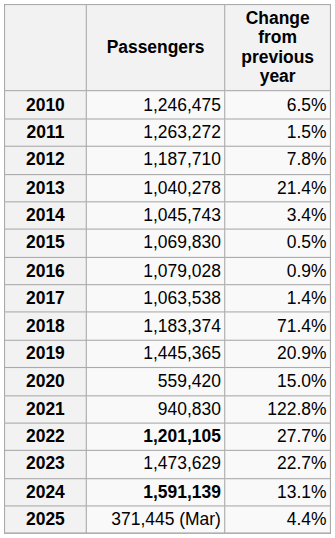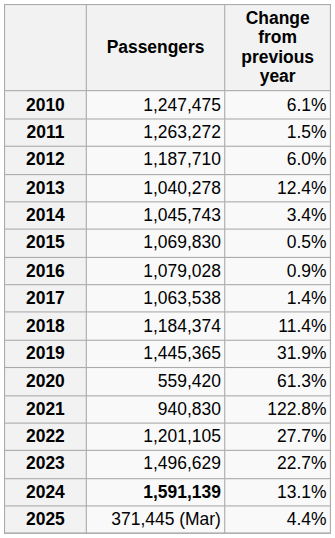2010 | Passengers: 1,246,475 -> 1,247,475
2010 | Change from previous year: 6.5% -> 6.1%
2012 | Change from previous year: 7.8% -> 6.0%
2013 | Change from previous year: 21.4% -> 12.4%
2018 | Passengers: 1,183,374 -> 1,184,374
2018 | Change from previous year: 71.4% -> 11.4%
2019 | Change from previous year: 20.9% -> 31.9%
2020 | Change from previous year: 15.0% -> 61.3%
2022 | Passengers: bold -> normal
2023 | Passengers: 1,473,629 -> 1,496,629
